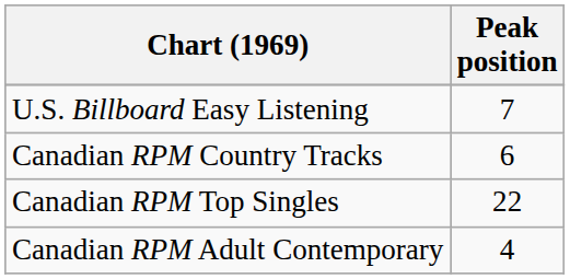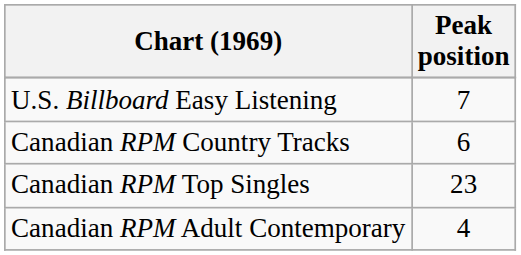Canadian RPM Top Singles | Peak position: 22 -> 23
